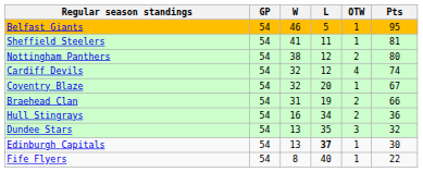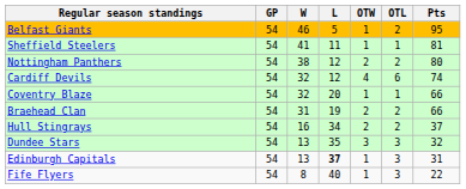+ column: OTL | 2 | 1 | 2 | 6 | 1 | 2 | 2 | 3 | 3 | 3
Coventry Blaze | Pts: 67 -> 66
Hull Stingrays | Pts: 36 -> 37
Edinburgh Capitals | Pts: 30 -> 31
